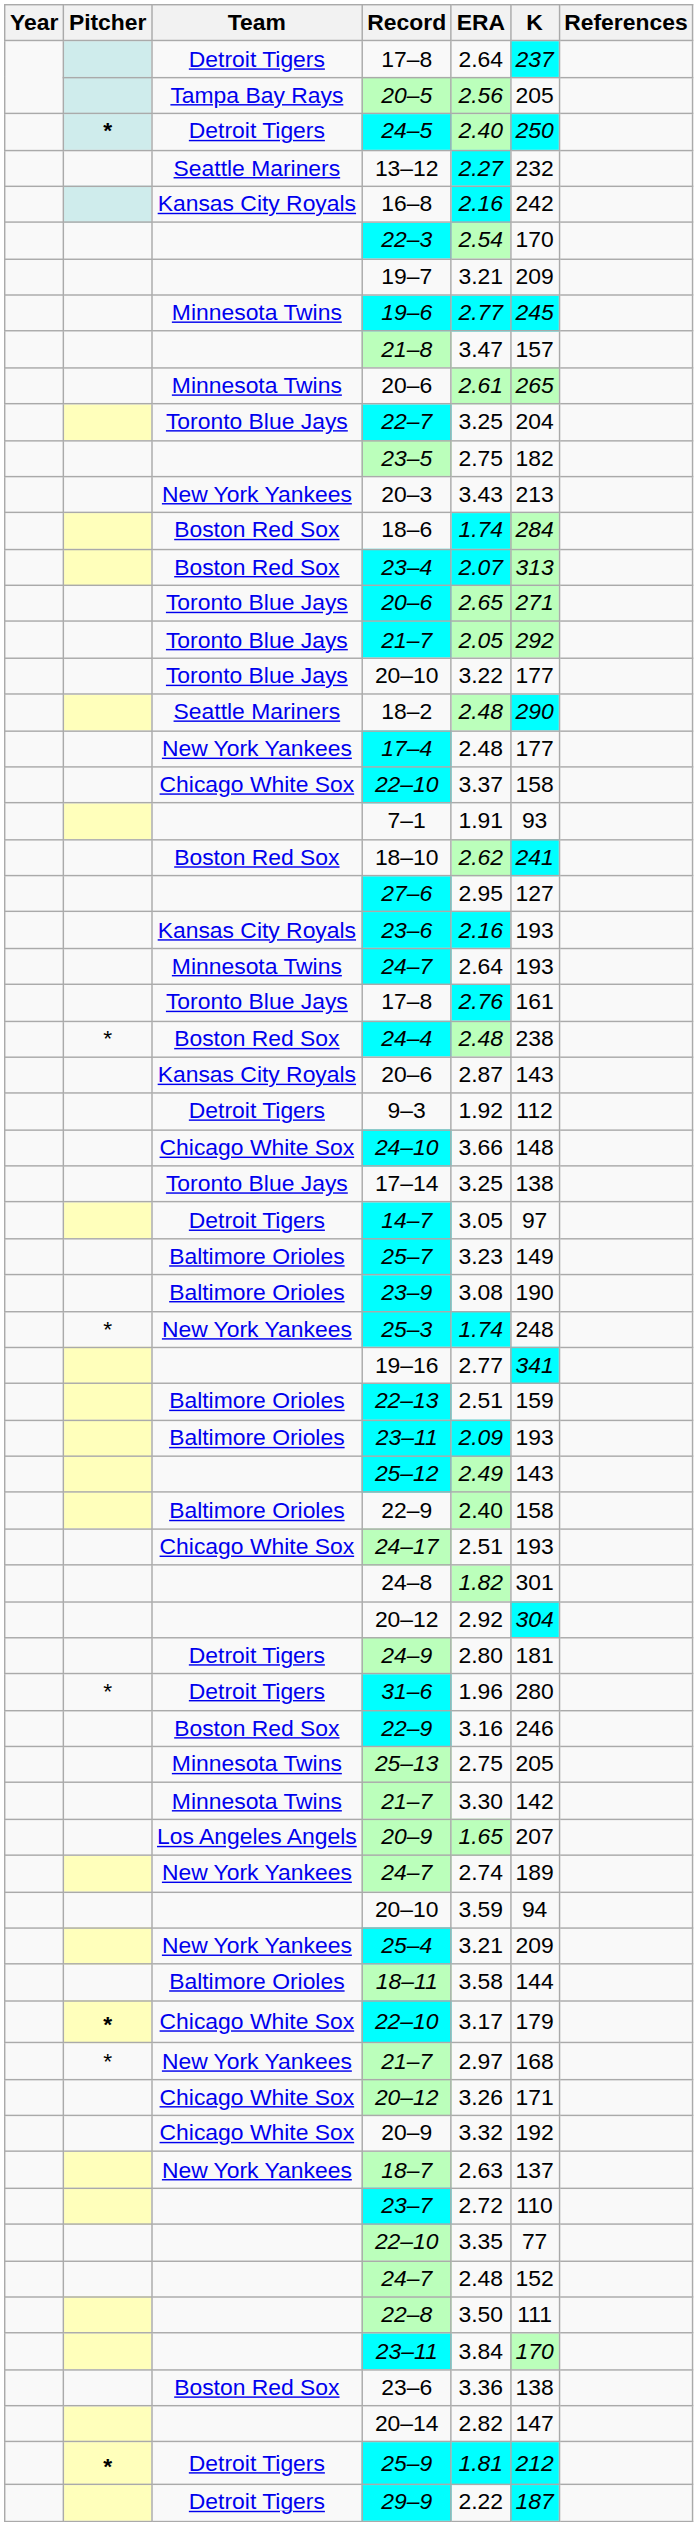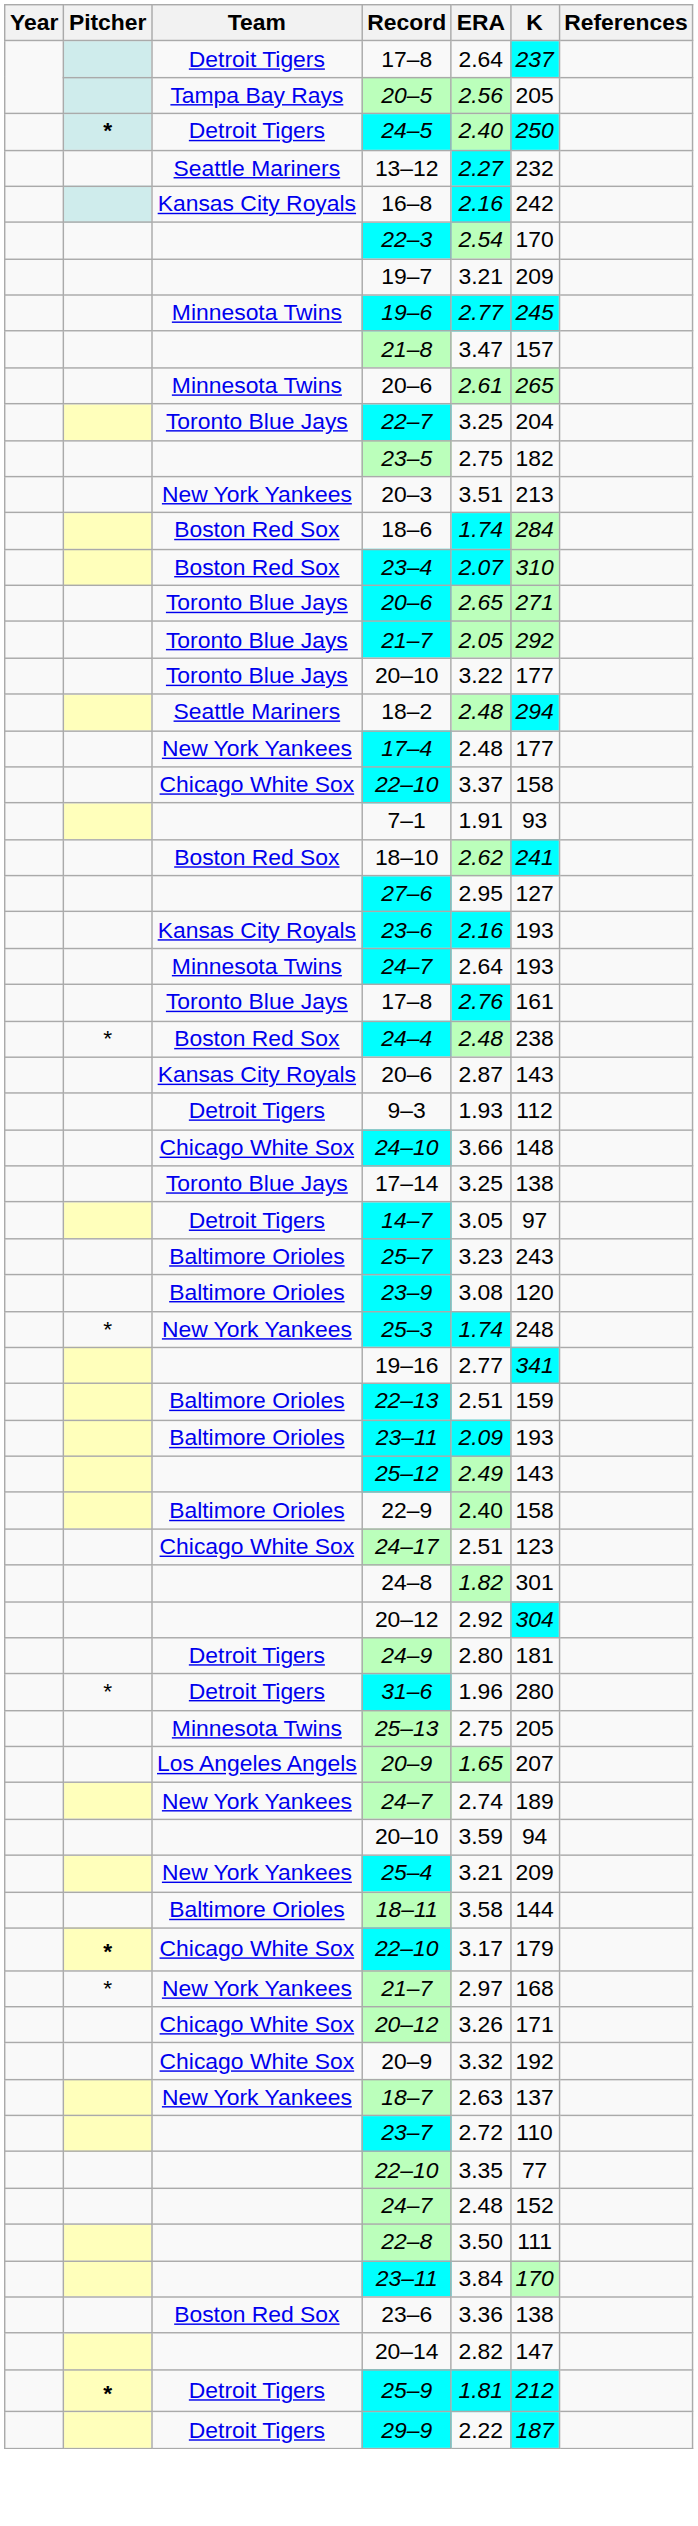20–3 | ERA: 3.43 -> 3.51
23–4 | K: 313 -> 310
18–2 | K: 290 -> 294
9–3 | ERA: 1.92 -> 1.93
25–7 | K: 149 -> 243
23–9 | K: 190 -> 120
24–17 | K: 193 -> 123
- row: Boston Red Sox | 22–9 | 3.16 | 246
- row: Minnesota Twins | 21–7 | 3.30 | 142
